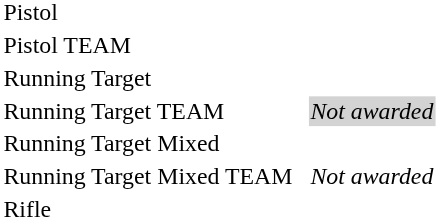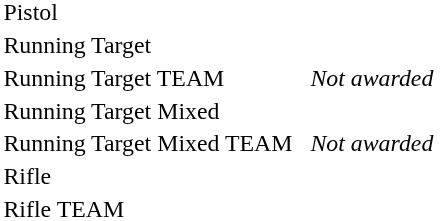- row: Pistol TEAM
Running Target TEAM | column 4: lightgrey background -> no background
+ row: Rifle TEAM
